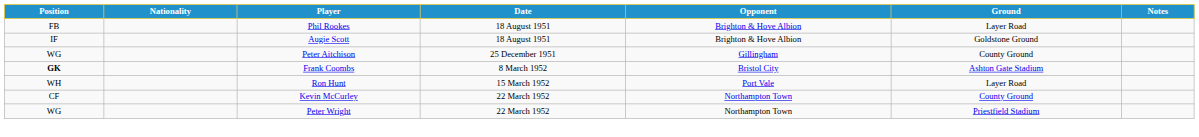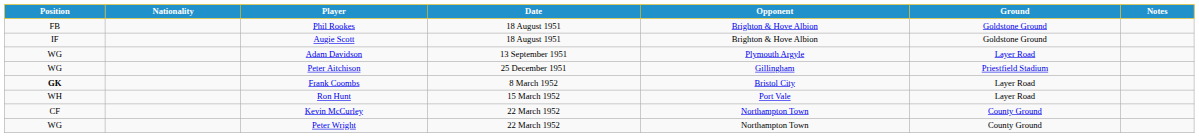Phil Rookes | Ground: Layer Road -> Goldstone Ground
+ row: WG | Adam Davidson | 13 September 1951 | Plymouth Argyle | Layer Road
Peter Aitchison | Ground: County Ground -> Priestfield Stadium
Frank Coombs | Ground: Ashton Gate Stadium -> Layer Road
Peter Wright | Ground: Priestfield Stadium -> County Ground
